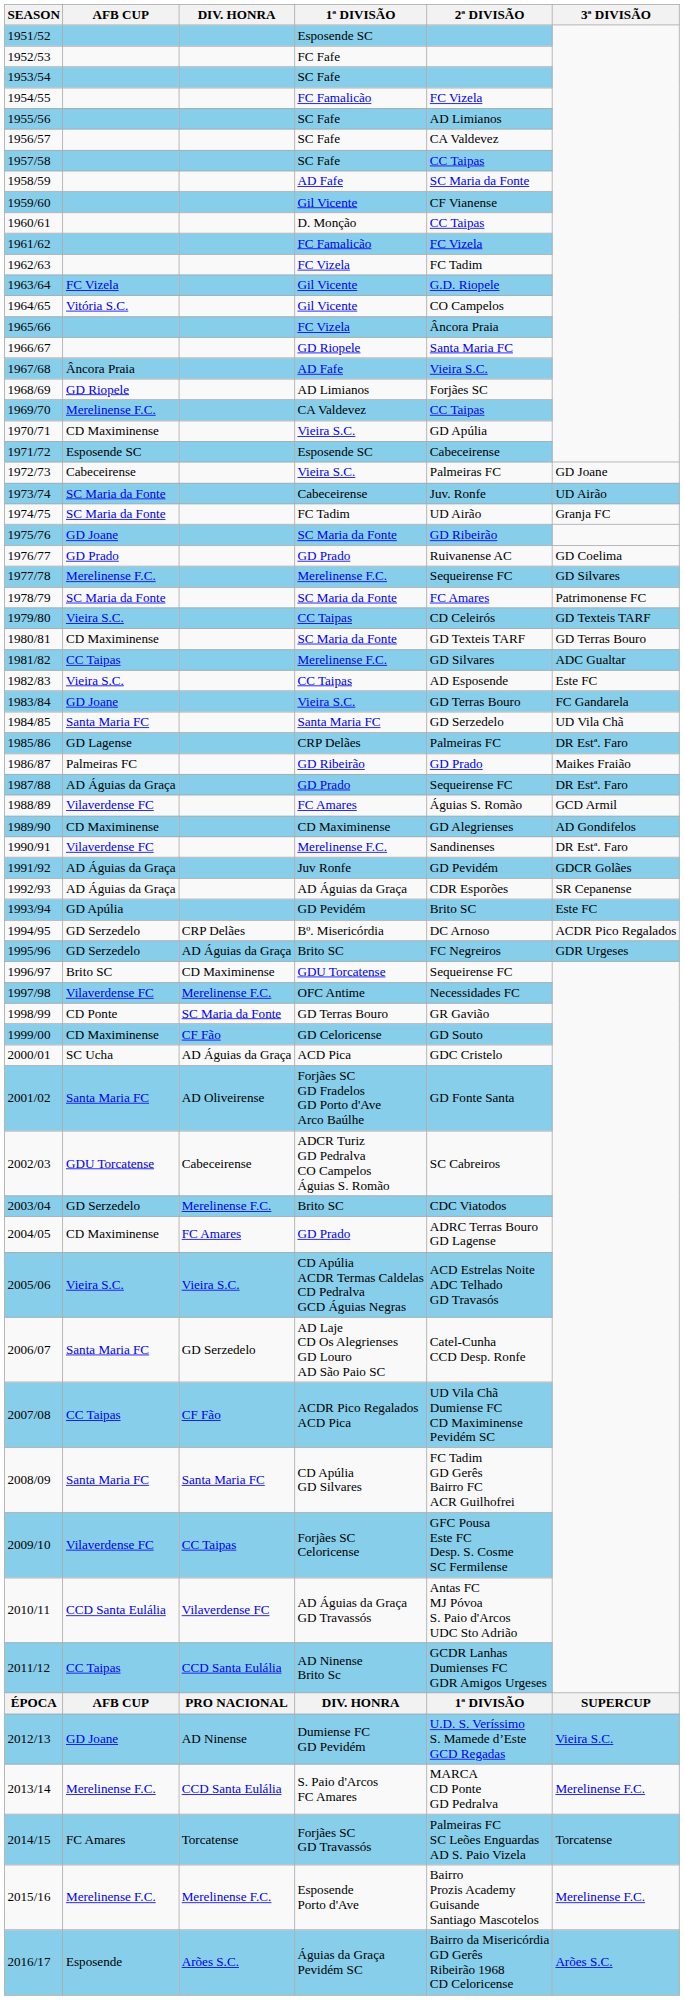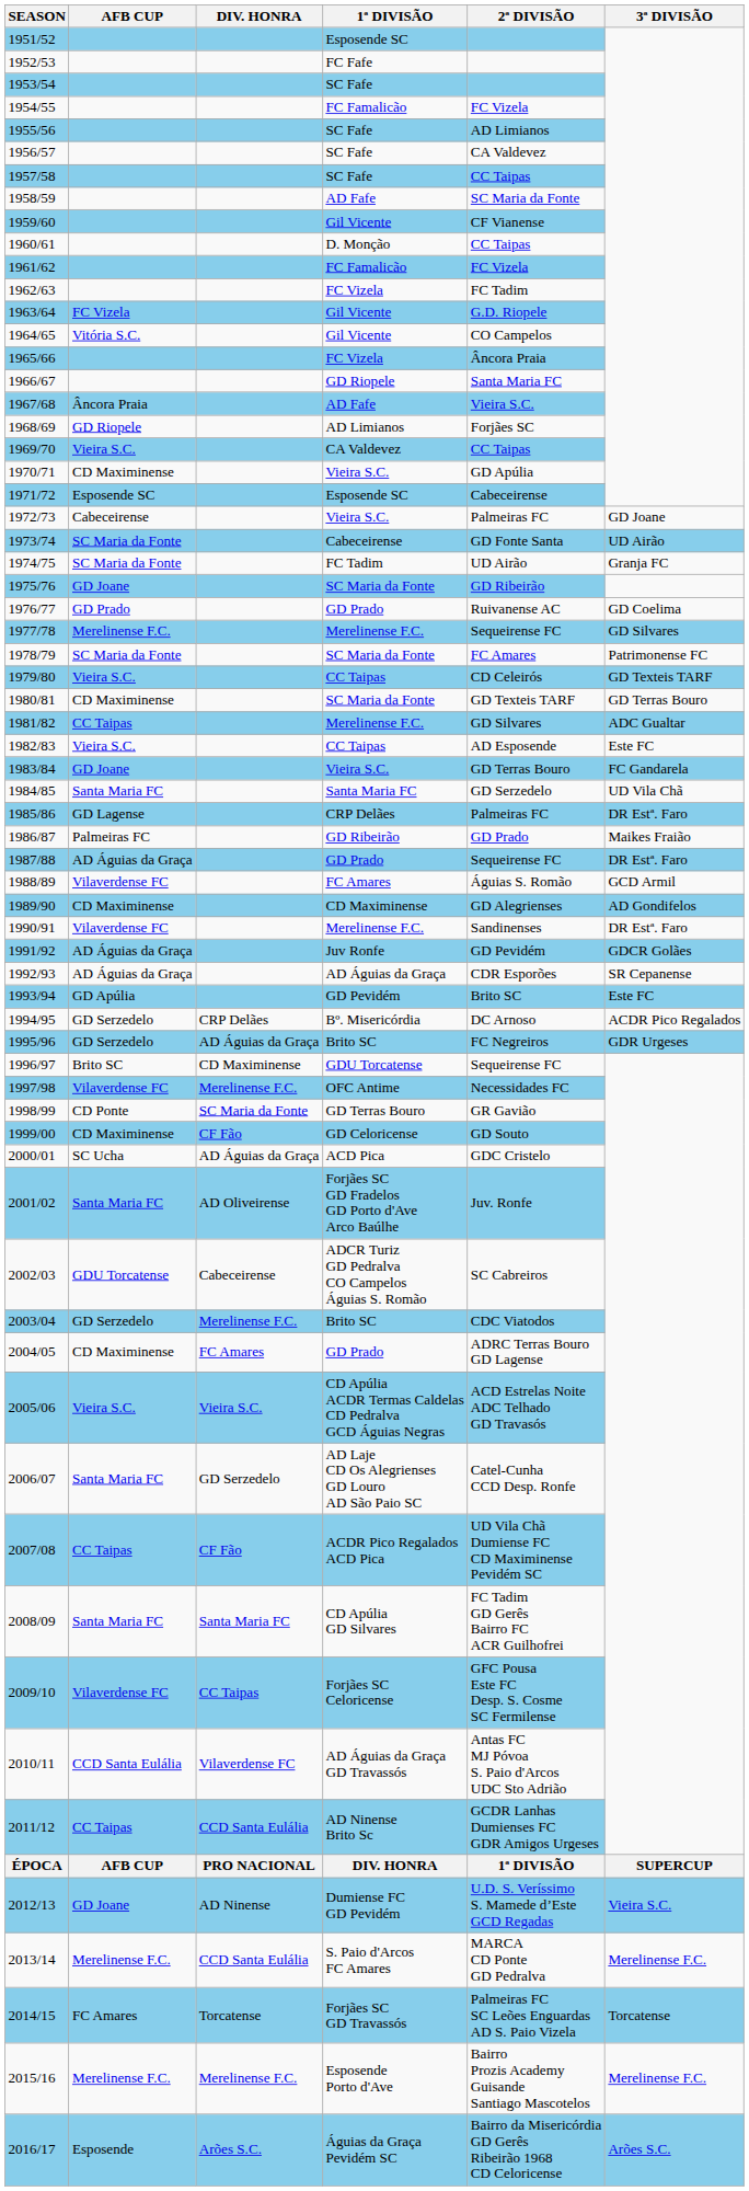1969/70 | AFB CUP: Merelinense F.C. -> Vieira S.C.
1973/74 | 2ª DIVISÃO: Juv. Ronfe -> GD Fonte Santa
2001/02 | 2ª DIVISÃO: GD Fonte Santa -> Juv. Ronfe
